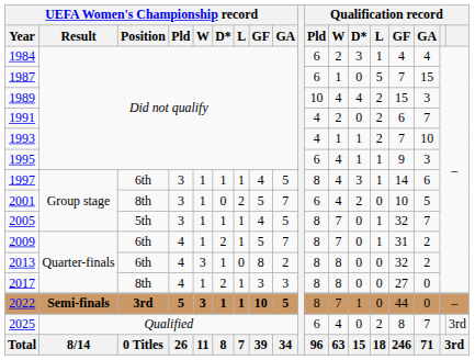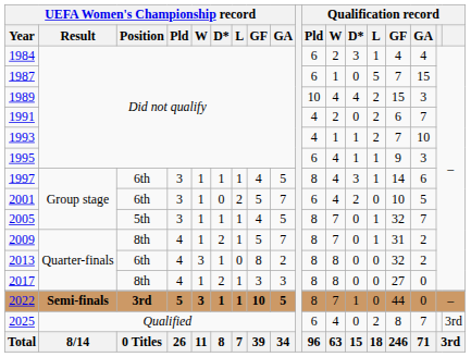2001 | UEFA Women's Championship record / Position: 8th -> 6th
2009 | UEFA Women's Championship record / Position: 6th -> 8th
